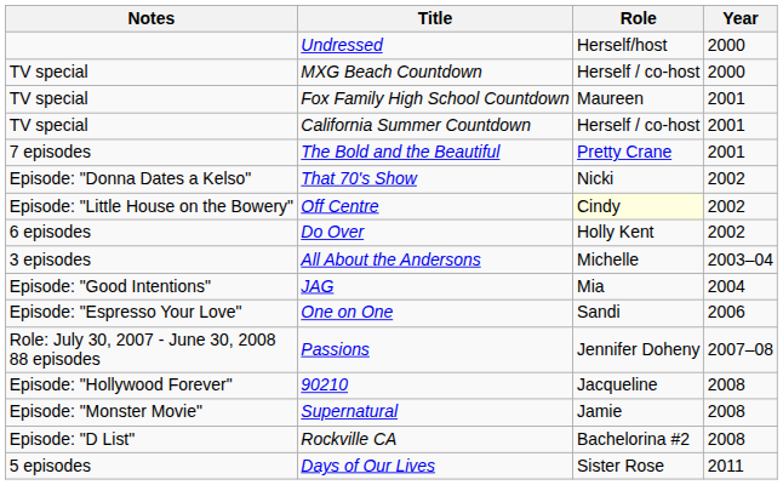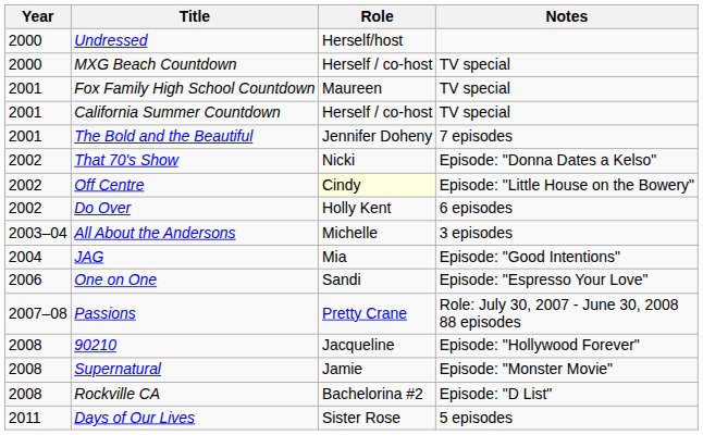columns swapped: Year <-> Notes
The Bold and the Beautiful | Role: Pretty Crane -> Jennifer Doheny
Passions | Role: Jennifer Doheny -> Pretty Crane
